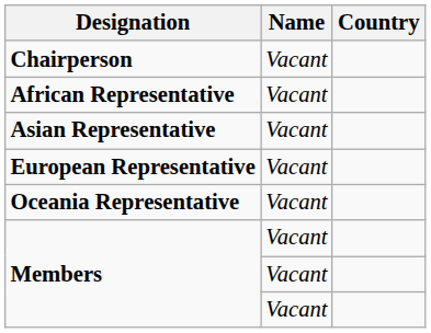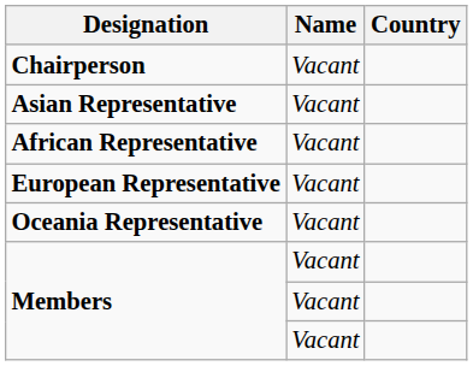rows swapped: African Representative <-> Asian Representative
